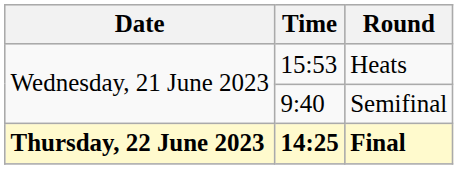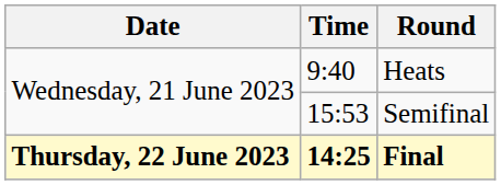Heats | Time: 15:53 -> 9:40
Semifinal | Time: 9:40 -> 15:53
